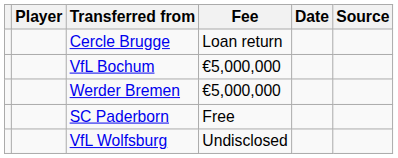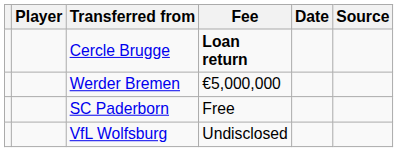Cercle Brugge | Fee: normal -> bold
- row: VfL Bochum | €5,000,000
